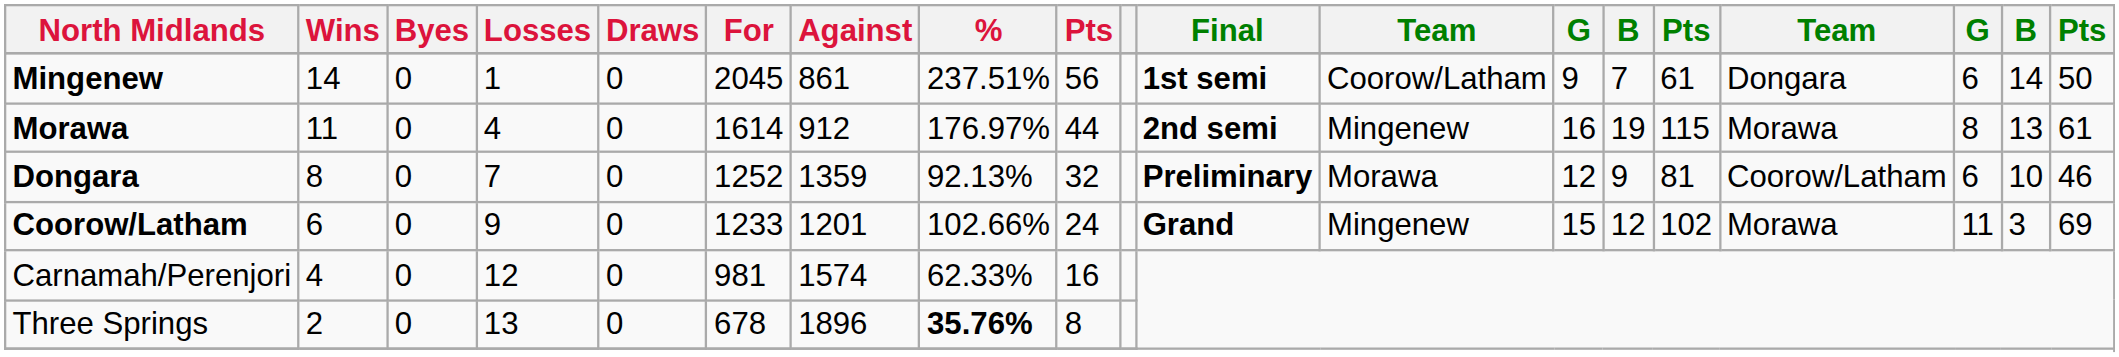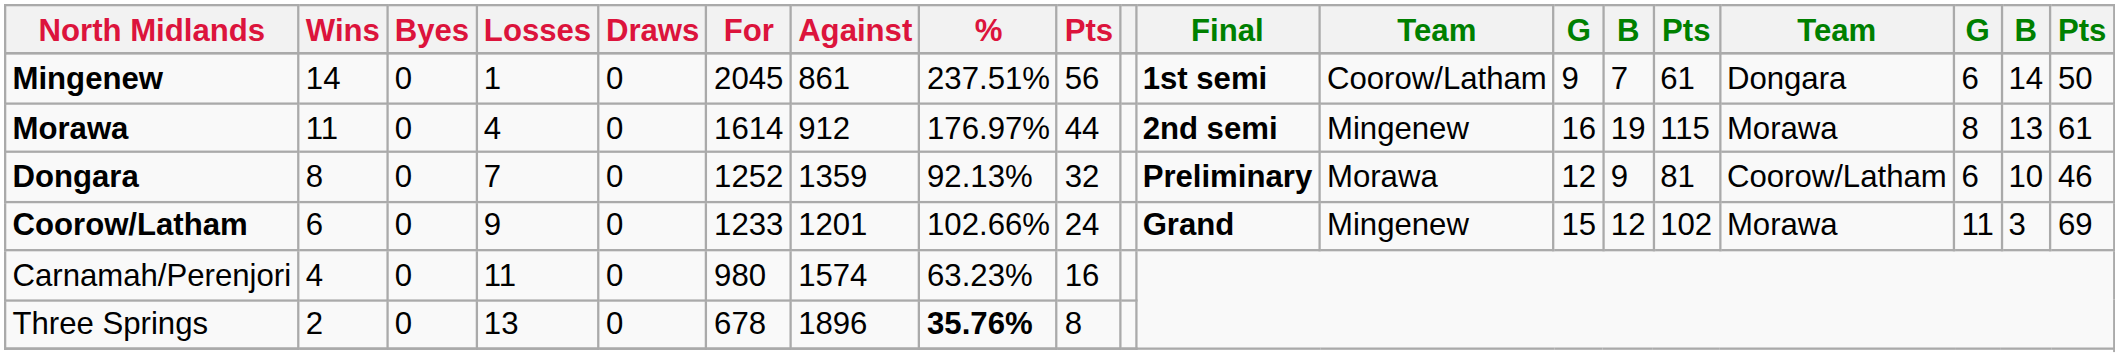Carnamah/Perenjori | Losses: 12 -> 11
Carnamah/Perenjori | For: 981 -> 980
Carnamah/Perenjori | %: 62.33% -> 63.23%
